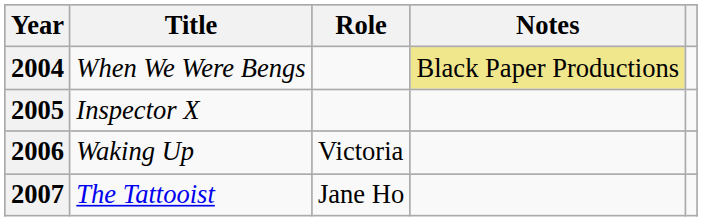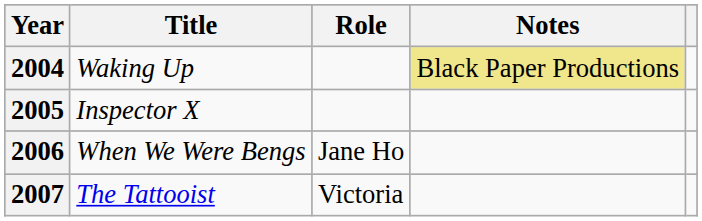2004 | Title: When We Were Bengs -> Waking Up
2006 | Title: Waking Up -> When We Were Bengs
2006 | Role: Victoria -> Jane Ho
2007 | Role: Jane Ho -> Victoria
